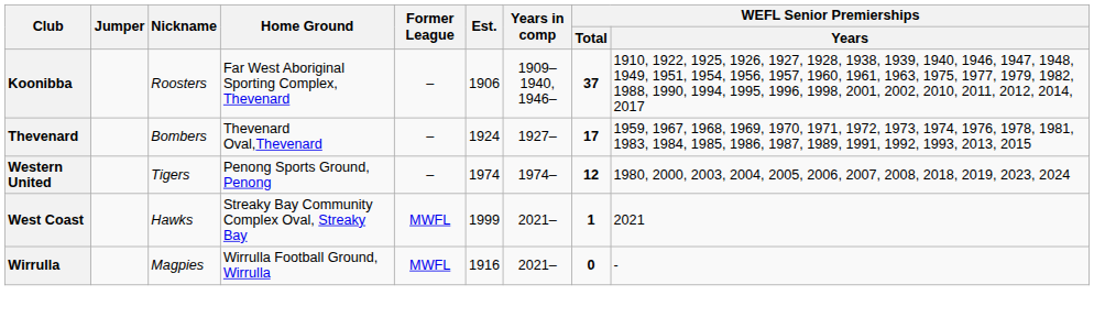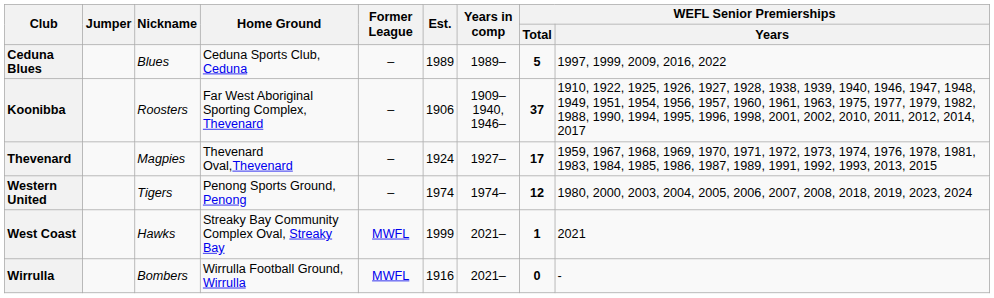+ row: Ceduna Blues | Blues | Ceduna Sports Club, Ceduna | – | 1989 | 1989– | 5 | 1997, 1999, 2009, 2016, 2022
Thevenard | Nickname: Bombers -> Magpies
Wirrulla | Nickname: Magpies -> Bombers
